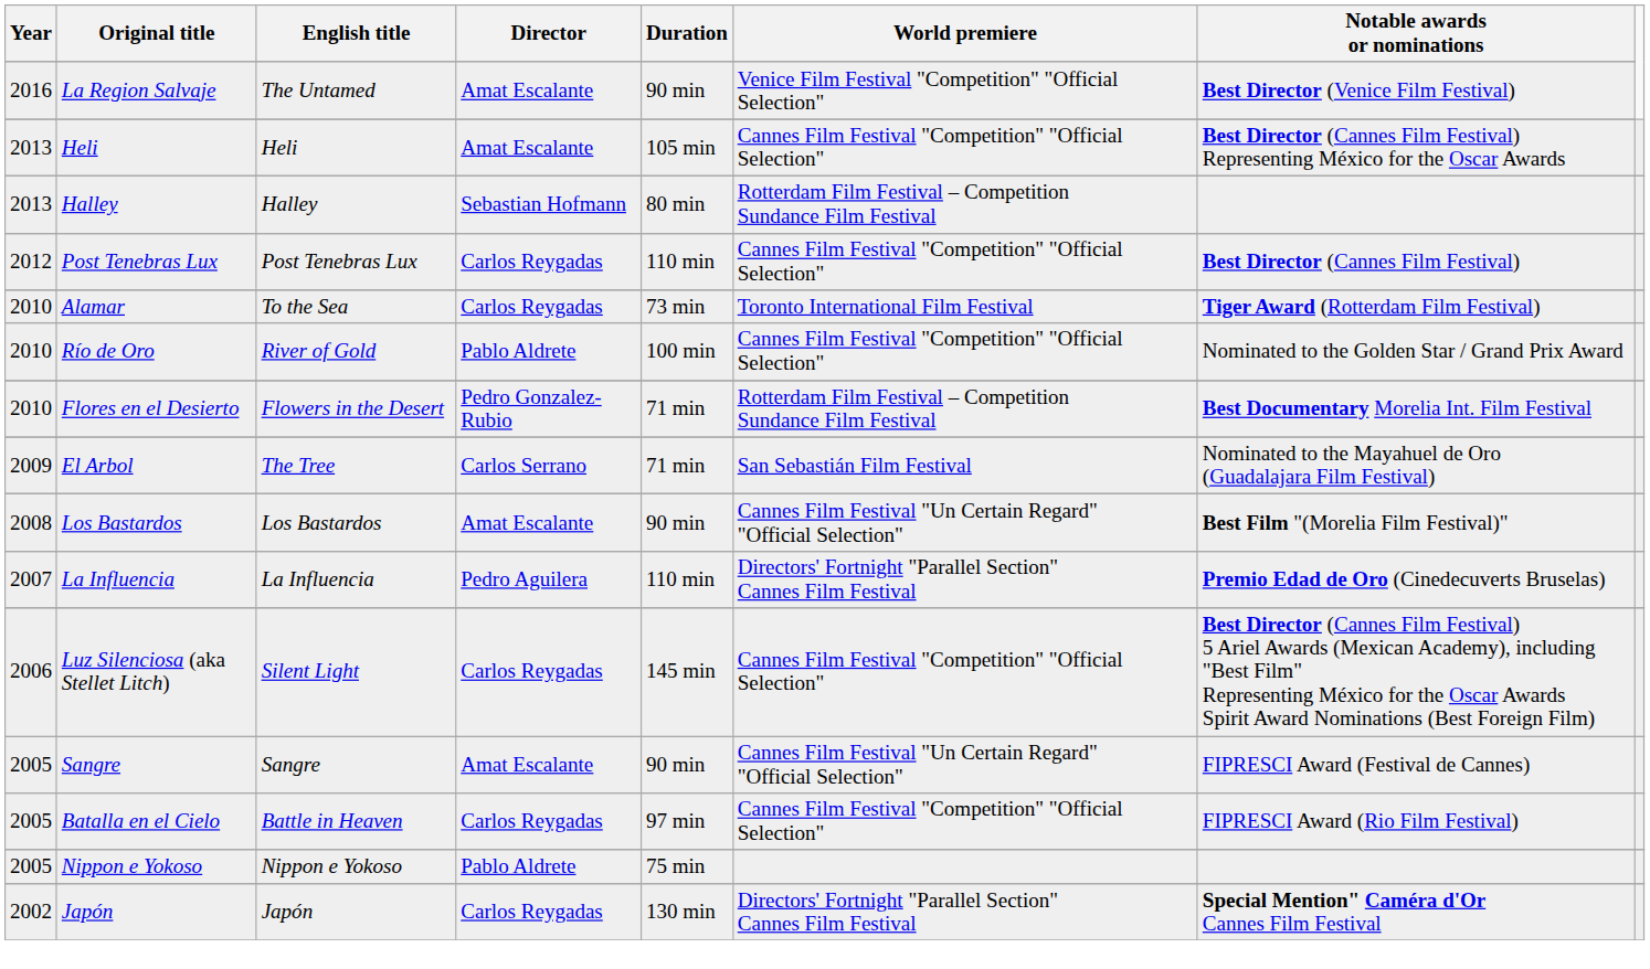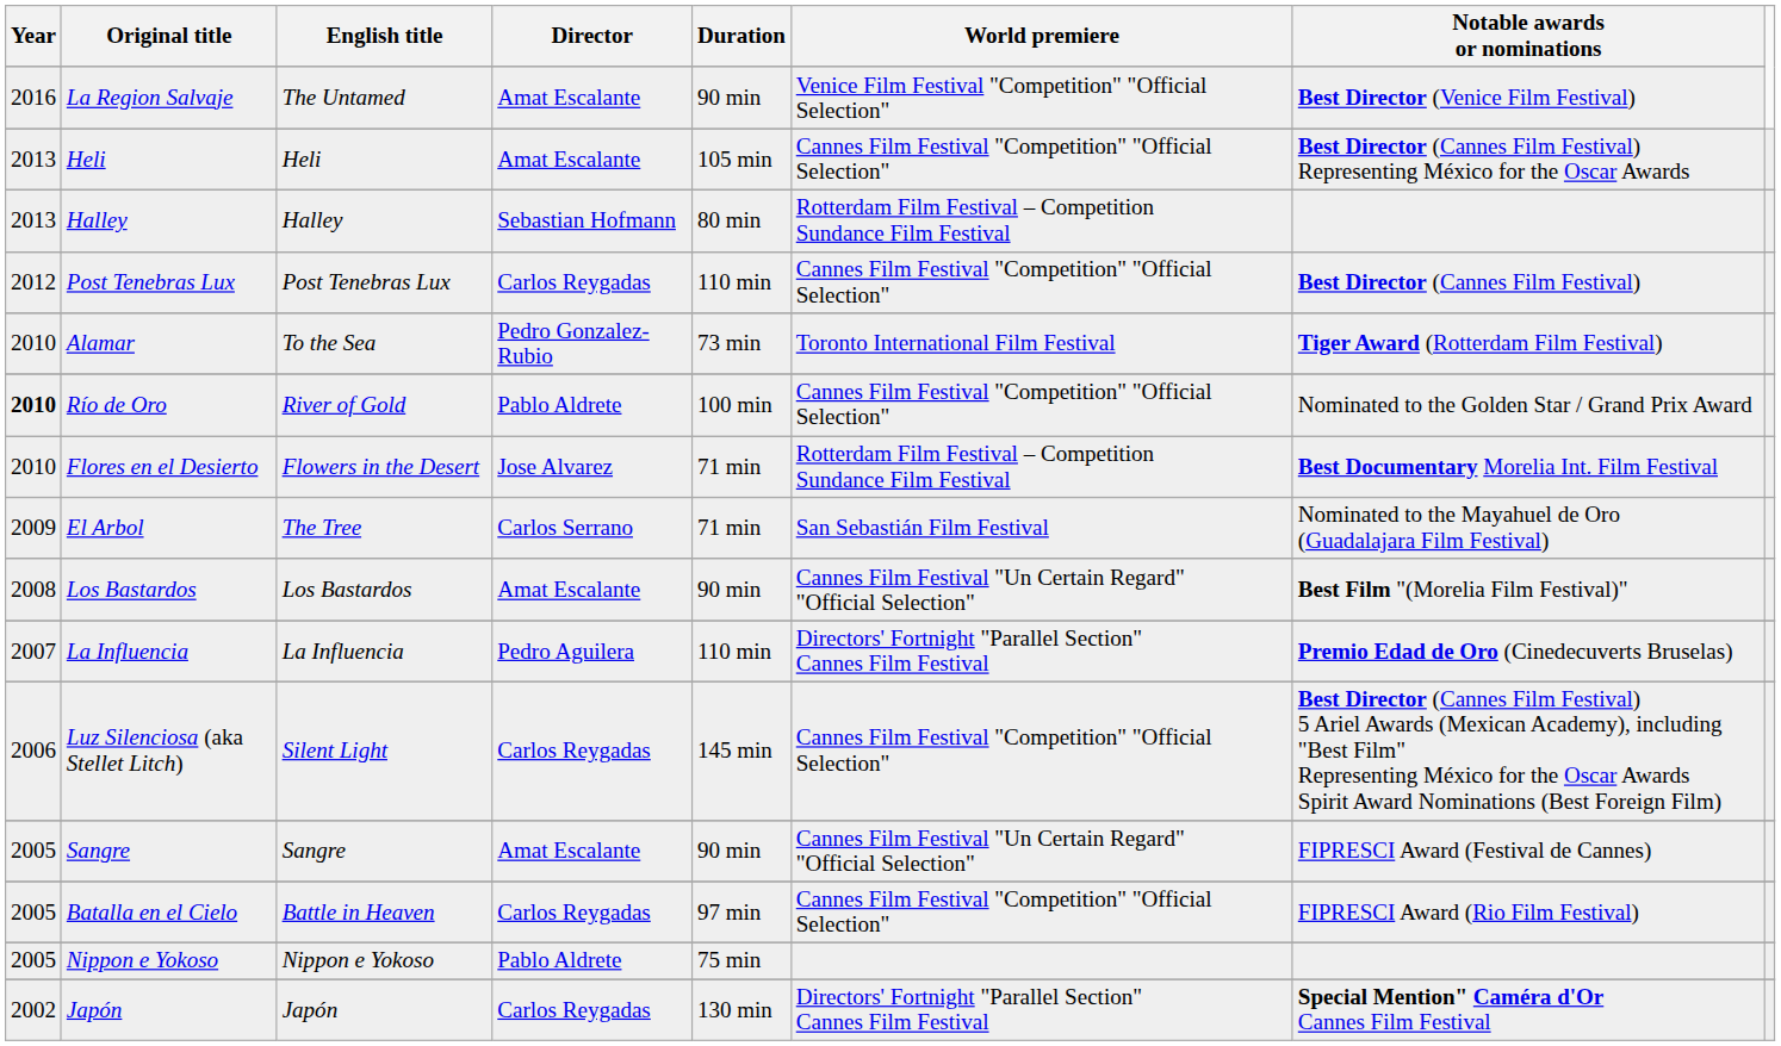Alamar | Director: Carlos Reygadas -> Pedro Gonzalez-Rubio
Río de Oro | Year: normal -> bold
Flores en el Desierto | Director: Pedro Gonzalez-Rubio -> Jose Alvarez
